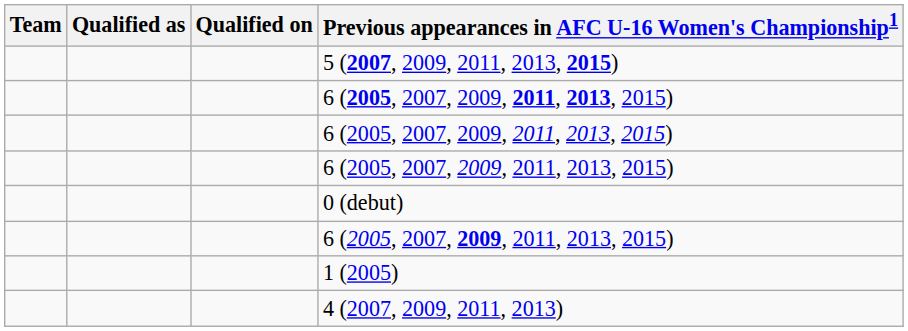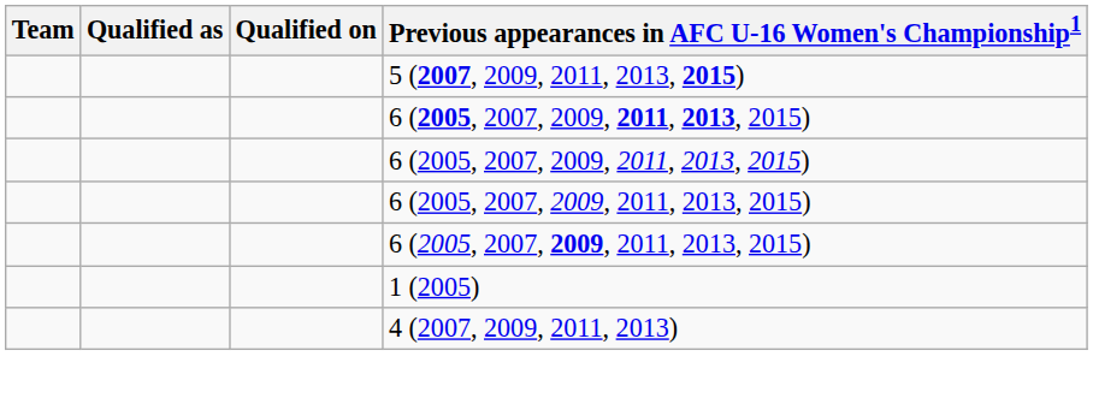- row: 0 (debut)
